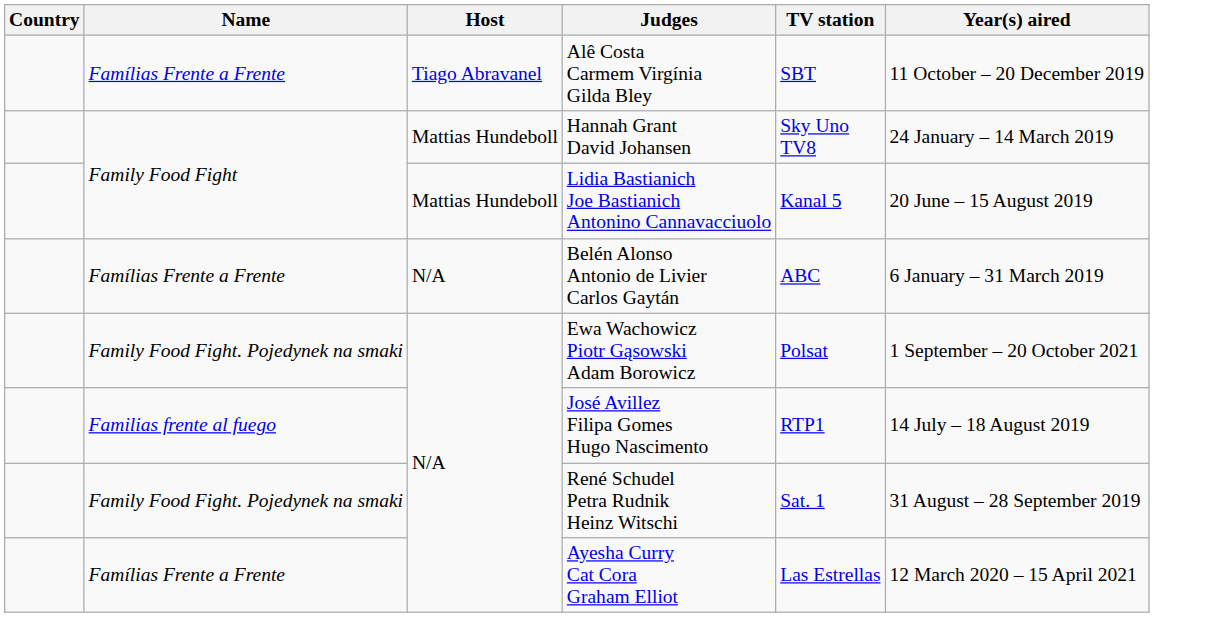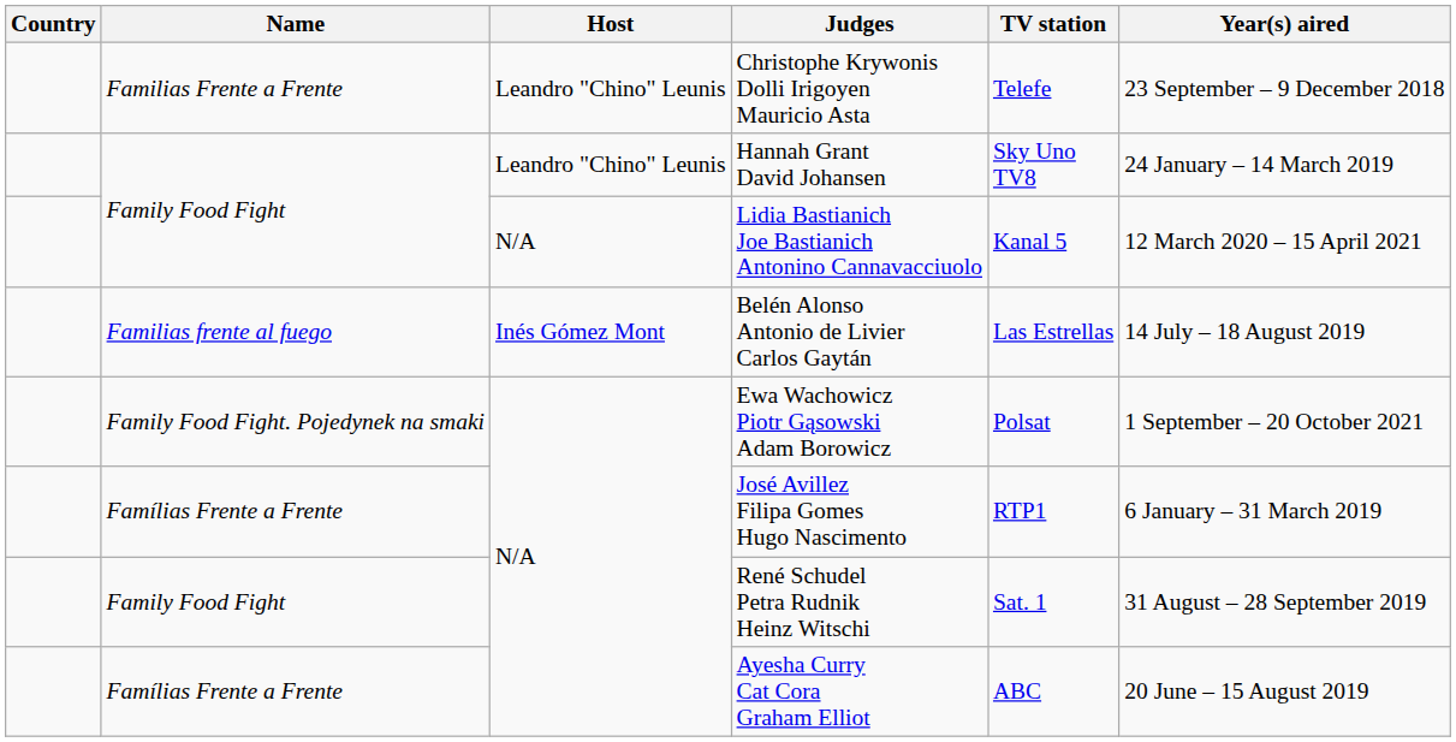+ row: Familias Frente a Frente | Leandro "Chino" Leunis | Christophe Krywonis Dolli Irigoyen Mauricio Asta | Telefe | 23 September – 9 December 2018
- row: Famílias Frente a Frente | Tiago Abravanel | Alê Costa Carmem Virgínia Gilda Bley | SBT | 11 October – 20 December 2019
Hannah Grant David Johansen | Host: Mattias Hundeboll -> Leandro "Chino" Leunis
Lidia Bastianich Joe Bastianich Antonino Cannavacciuolo | Host: Mattias Hundeboll -> N/A
Lidia Bastianich Joe Bastianich Antonino Cannavacciuolo | Year(s) aired: 20 June – 15 August 2019 -> 12 March 2020 – 15 April 2021
Belén Alonso Antonio de Livier Carlos Gaytán | Name: Famílias Frente a Frente -> Familias frente al fuego
Belén Alonso Antonio de Livier Carlos Gaytán | Host: N/A -> Inés Gómez Mont
Belén Alonso Antonio de Livier Carlos Gaytán | TV station: ABC -> Las Estrellas
Belén Alonso Antonio de Livier Carlos Gaytán | Year(s) aired: 6 January – 31 March 2019 -> 14 July – 18 August 2019
José Avillez Filipa Gomes Hugo Nascimento | Name: Familias frente al fuego -> Famílias Frente a Frente
José Avillez Filipa Gomes Hugo Nascimento | Year(s) aired: 14 July – 18 August 2019 -> 6 January – 31 March 2019
René Schudel Petra Rudnik Heinz Witschi | Name: Family Food Fight. Pojedynek na smaki -> Family Food Fight
Ayesha Curry Cat Cora Graham Elliot | TV station: Las Estrellas -> ABC
Ayesha Curry Cat Cora Graham Elliot | Year(s) aired: 12 March 2020 – 15 April 2021 -> 20 June – 15 August 2019
